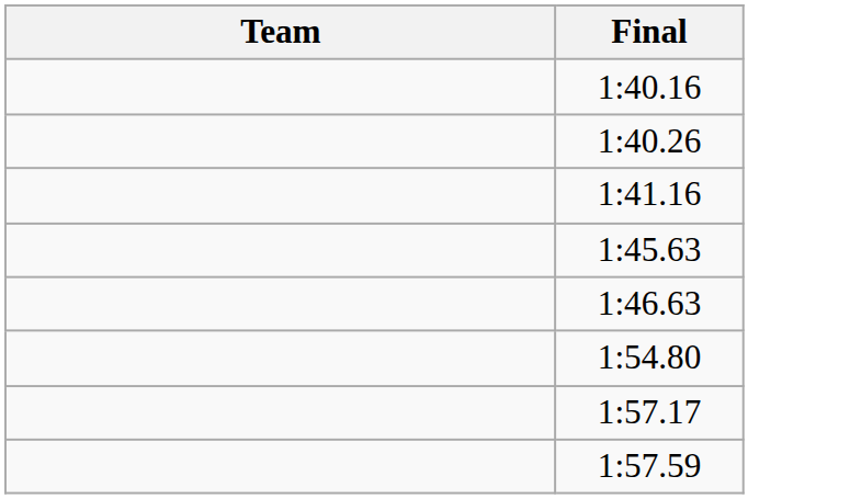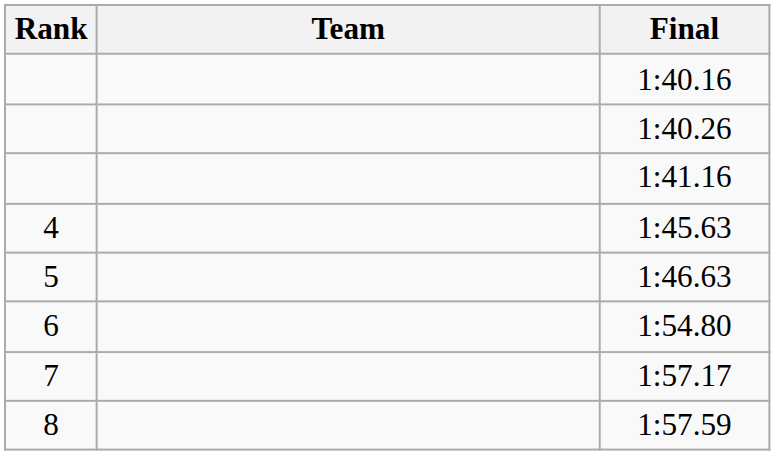+ column: Rank | 4 | 5 | 6 | 7 | 8
